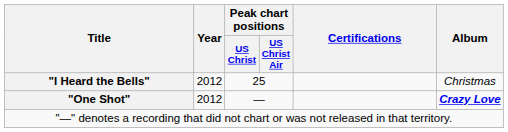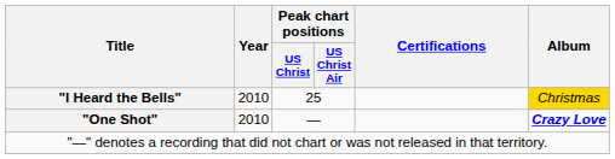"I Heard the Bells" | Year: 2012 -> 2010
"I Heard the Bells" | Album: no background -> gold background
"One Shot" | Year: 2012 -> 2010
